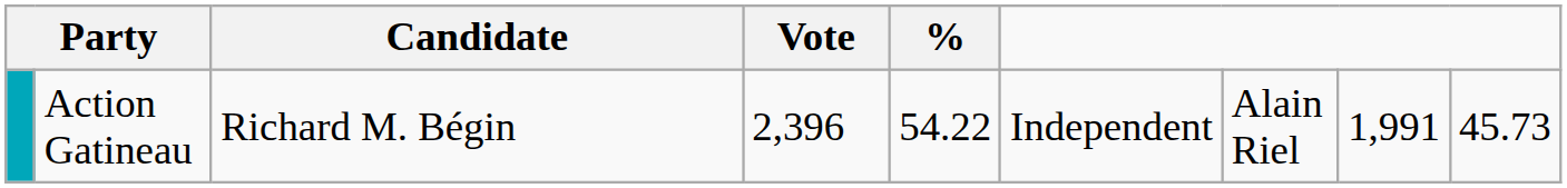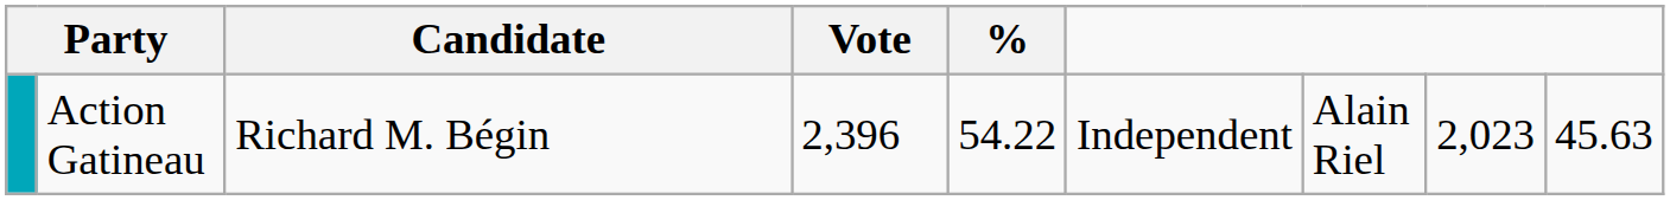Action Gatineau | column 8: 1,991 -> 2,023
Action Gatineau | column 9: 45.73 -> 45.63
